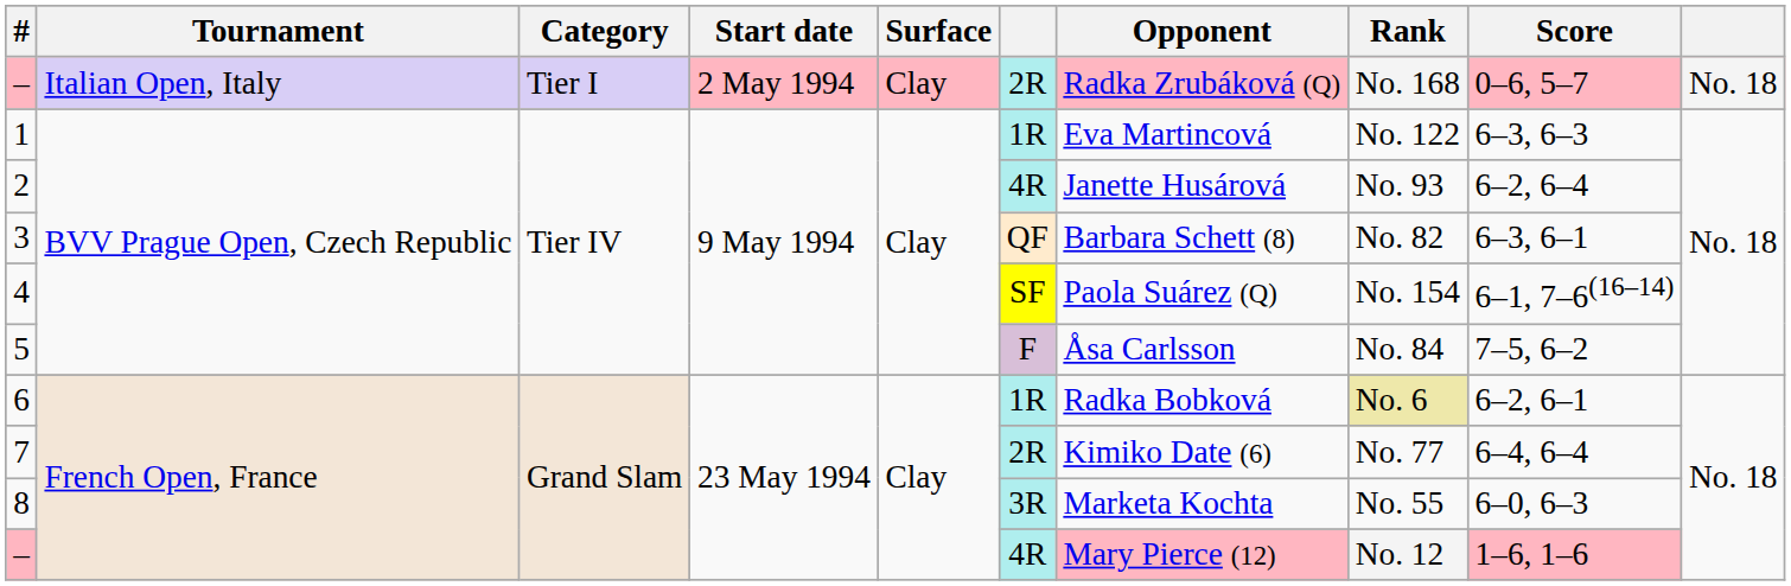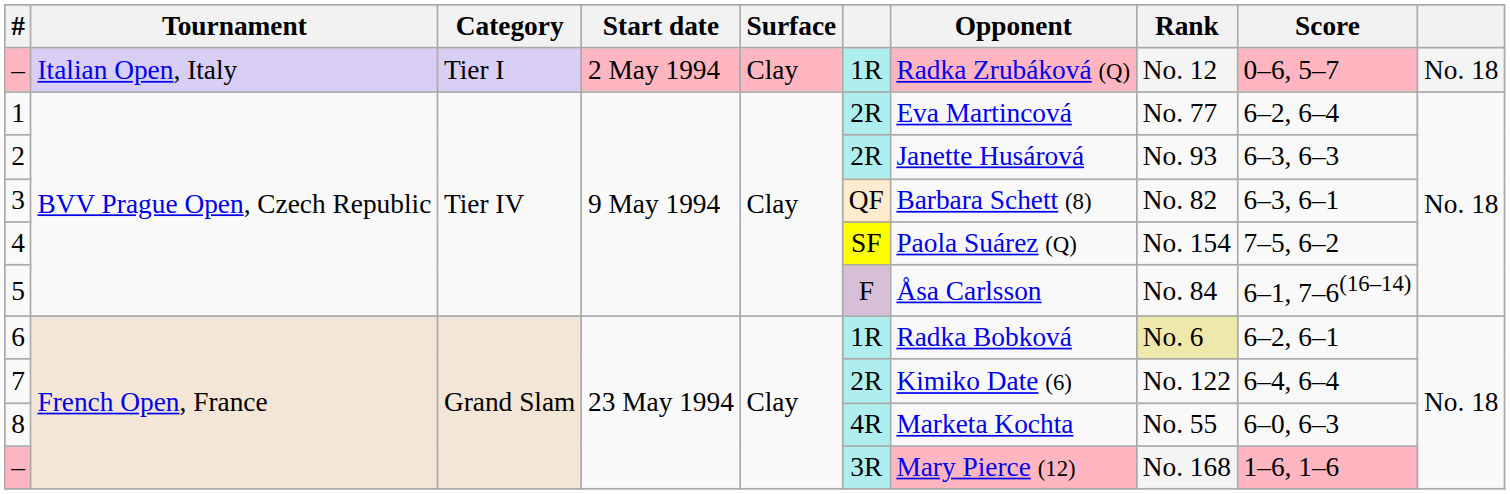– / Italian Open, Italy | column 6: 2R -> 1R
– / Italian Open, Italy | Rank: No. 168 -> No. 12
1 | column 6: 1R -> 2R
1 | Rank: No. 122 -> No. 77
1 | Score: 6–3, 6–3 -> 6–2, 6–4
2 | column 6: 4R -> 2R
2 | Score: 6–2, 6–4 -> 6–3, 6–3
4 | Score: 6–1, 7–6(16–14) -> 7–5, 6–2
5 | Score: 7–5, 6–2 -> 6–1, 7–6(16–14)
7 | Rank: No. 77 -> No. 122
8 | column 6: 3R -> 4R
– / French Open, France | column 6: 4R -> 3R
– / French Open, France | Rank: No. 12 -> No. 168
